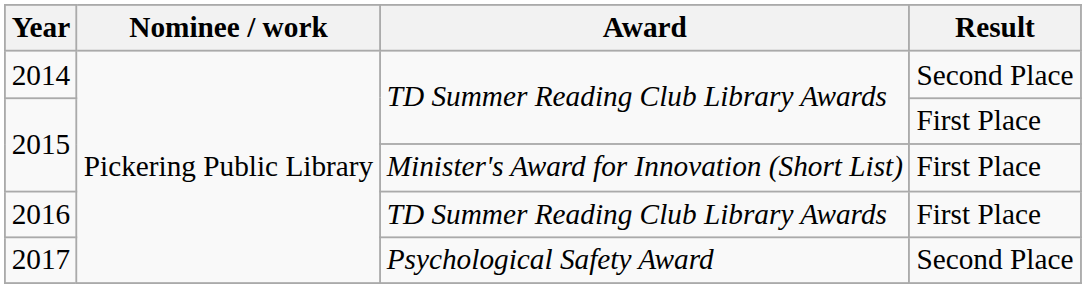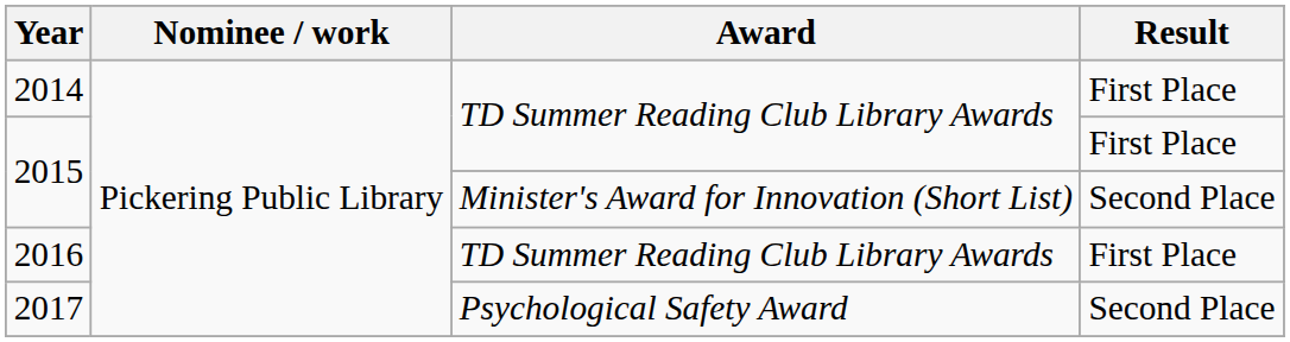2014 | Result: Second Place -> First Place
2015 / Minister's Award for Innovation (Short List) | Result: First Place -> Second Place
